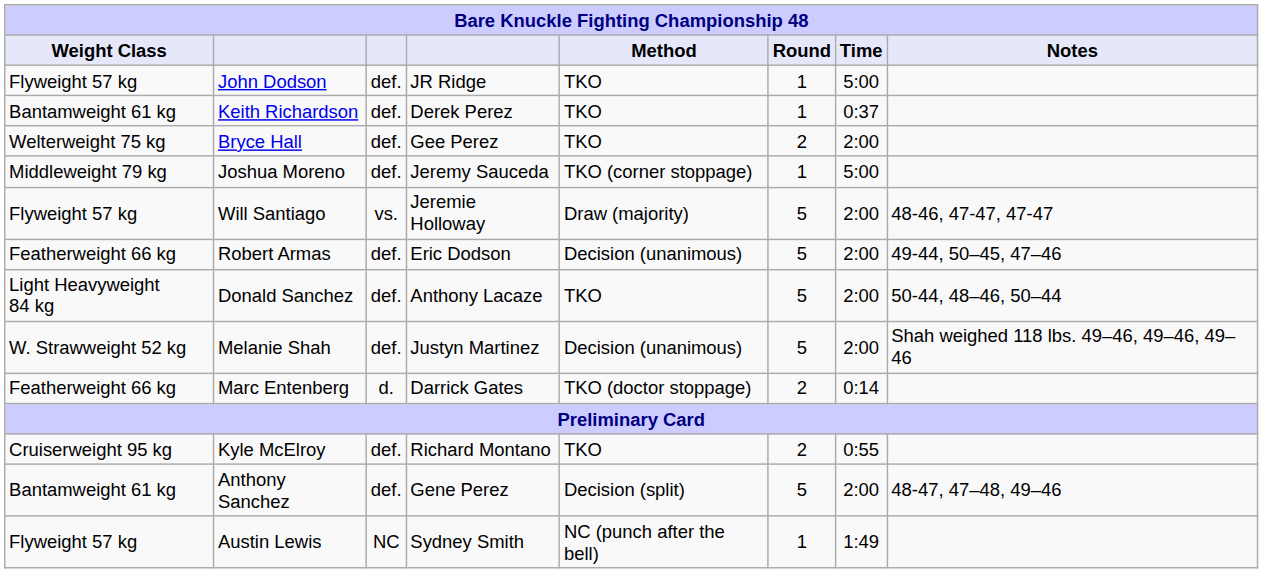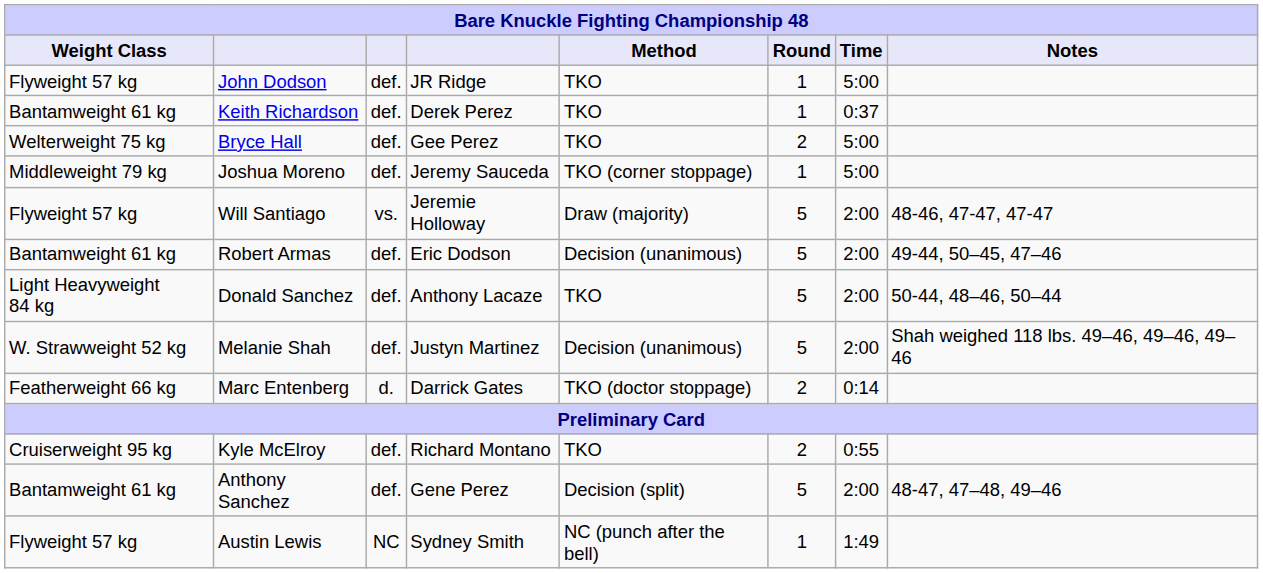Bryce Hall | Time: 2:00 -> 5:00
Robert Armas | Weight Class: Featherweight 66 kg -> Bantamweight 61 kg
